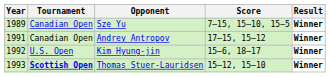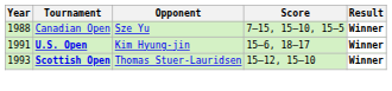Sze Yu | Year: 1989 -> 1988
- row: 1991 | Canadian Open | Andrey Antropov | 17–15, 15–12 | Winner
Kim Hyung-jin | Year: 1992 -> 1991
Kim Hyung-jin | Tournament: normal -> bold
